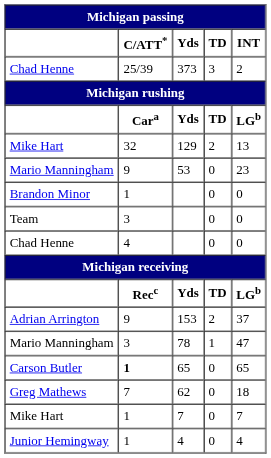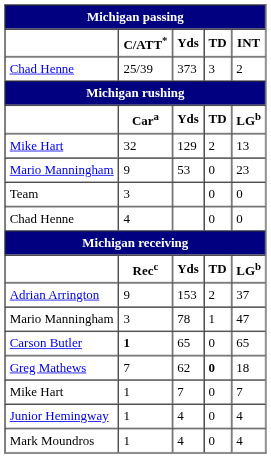- row: Brandon Minor | 1 | 0 | 0
Greg Mathews | TD: normal -> bold
+ row: Mark Moundros | 1 | 4 | 0 | 4
